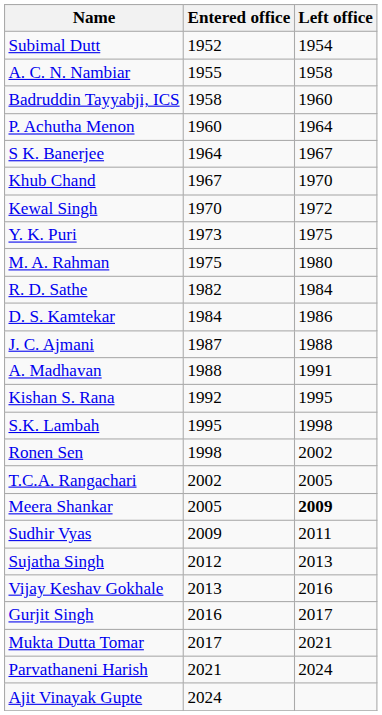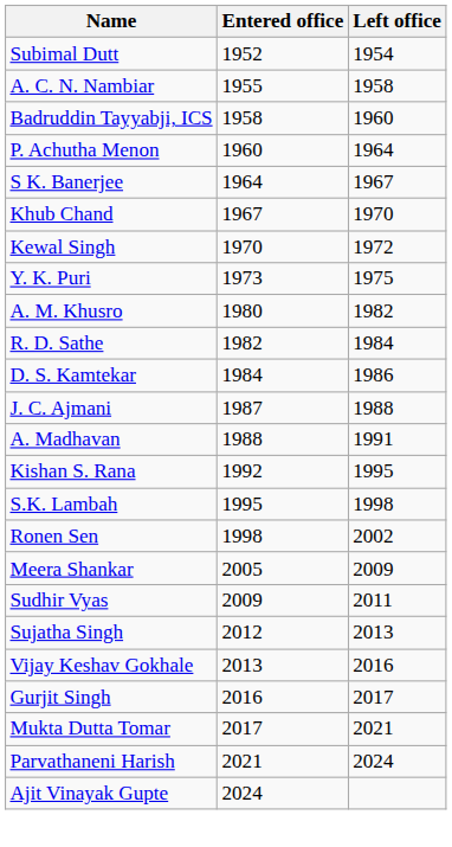- row: M. A. Rahman | 1975 | 1980
+ row: A. M. Khusro | 1980 | 1982
- row: T.C.A. Rangachari | 2002 | 2005
Meera Shankar | Left office: bold -> normal
